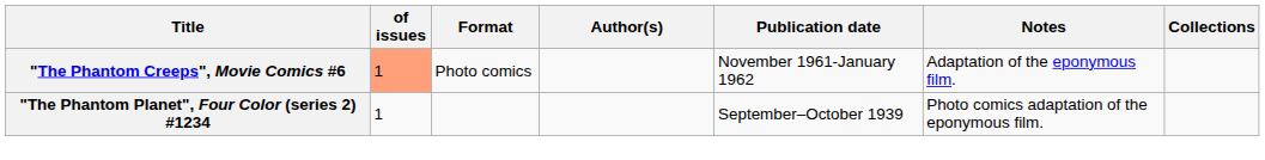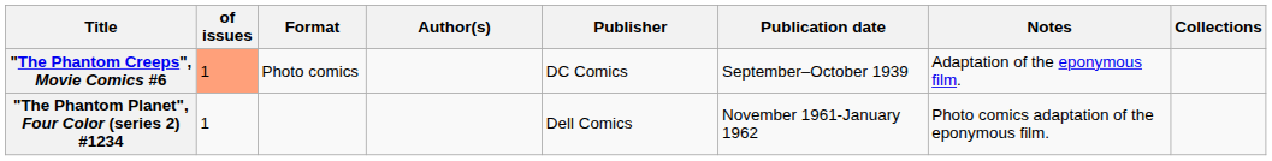+ column: Publisher | DC Comics | Dell Comics
"The Phantom Creeps", Movie Comics #6 | Publication date: November 1961-January 1962 -> September–October 1939
"The Phantom Planet", Four Color (series 2) #1234 | Publication date: September–October 1939 -> November 1961-January 1962
